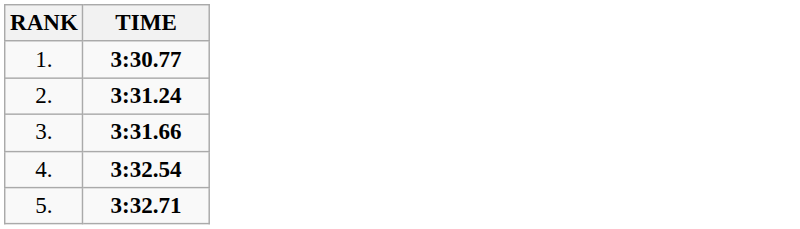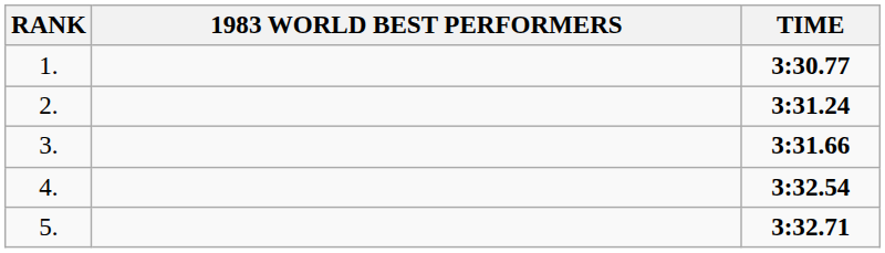+ column: 1983 WORLD BEST PERFORMERS
